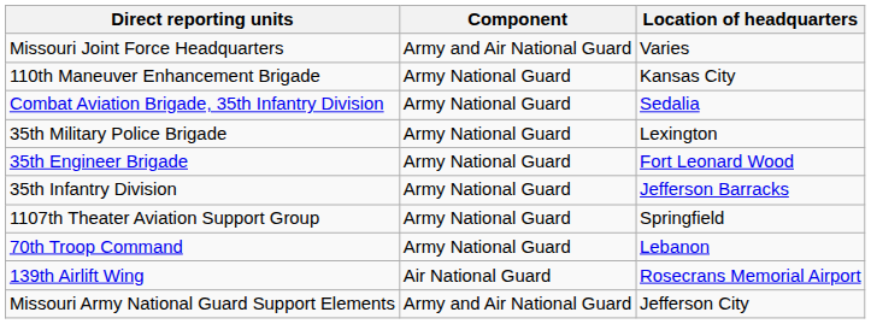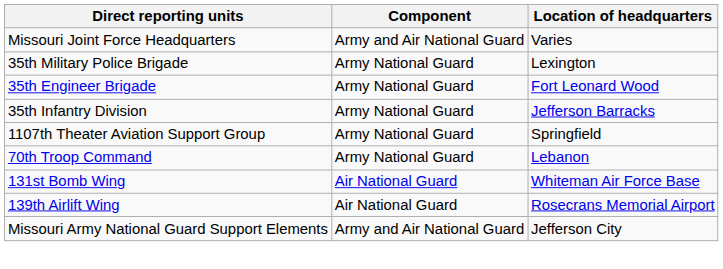- row: 110th Maneuver Enhancement Brigade | Army National Guard | Kansas City
- row: Combat Aviation Brigade, 35th Infantry Division | Army National Guard | Sedalia
+ row: 131st Bomb Wing | Air National Guard | Whiteman Air Force Base
